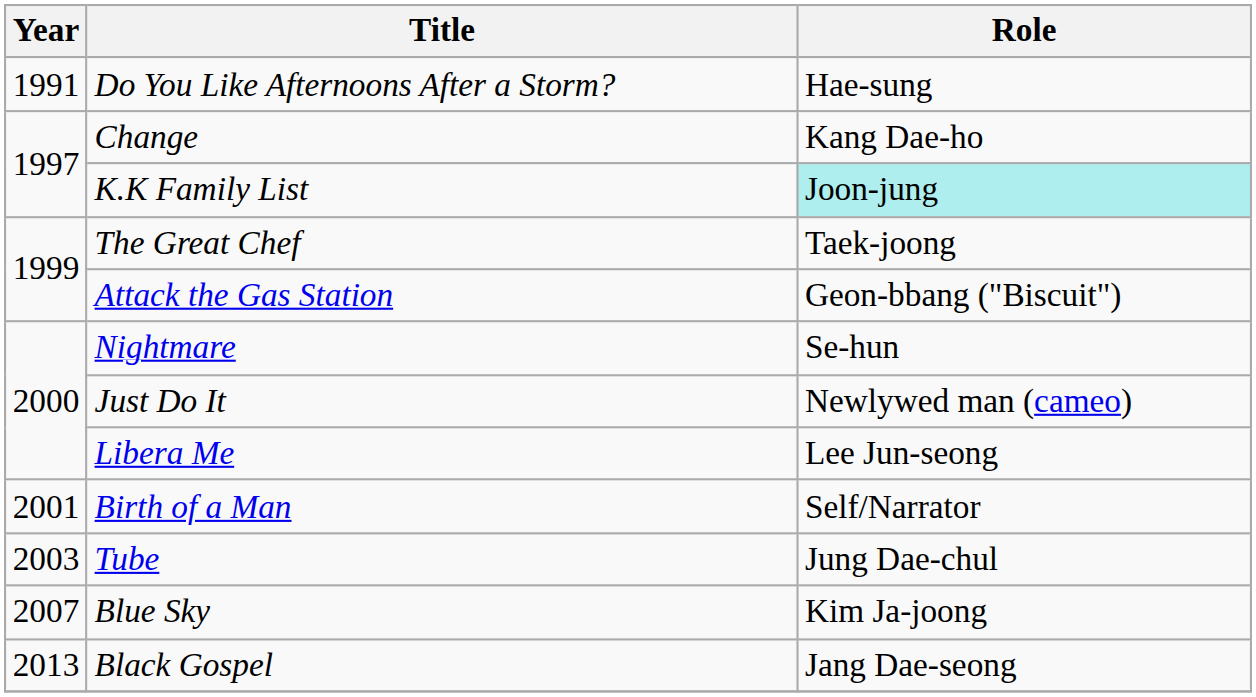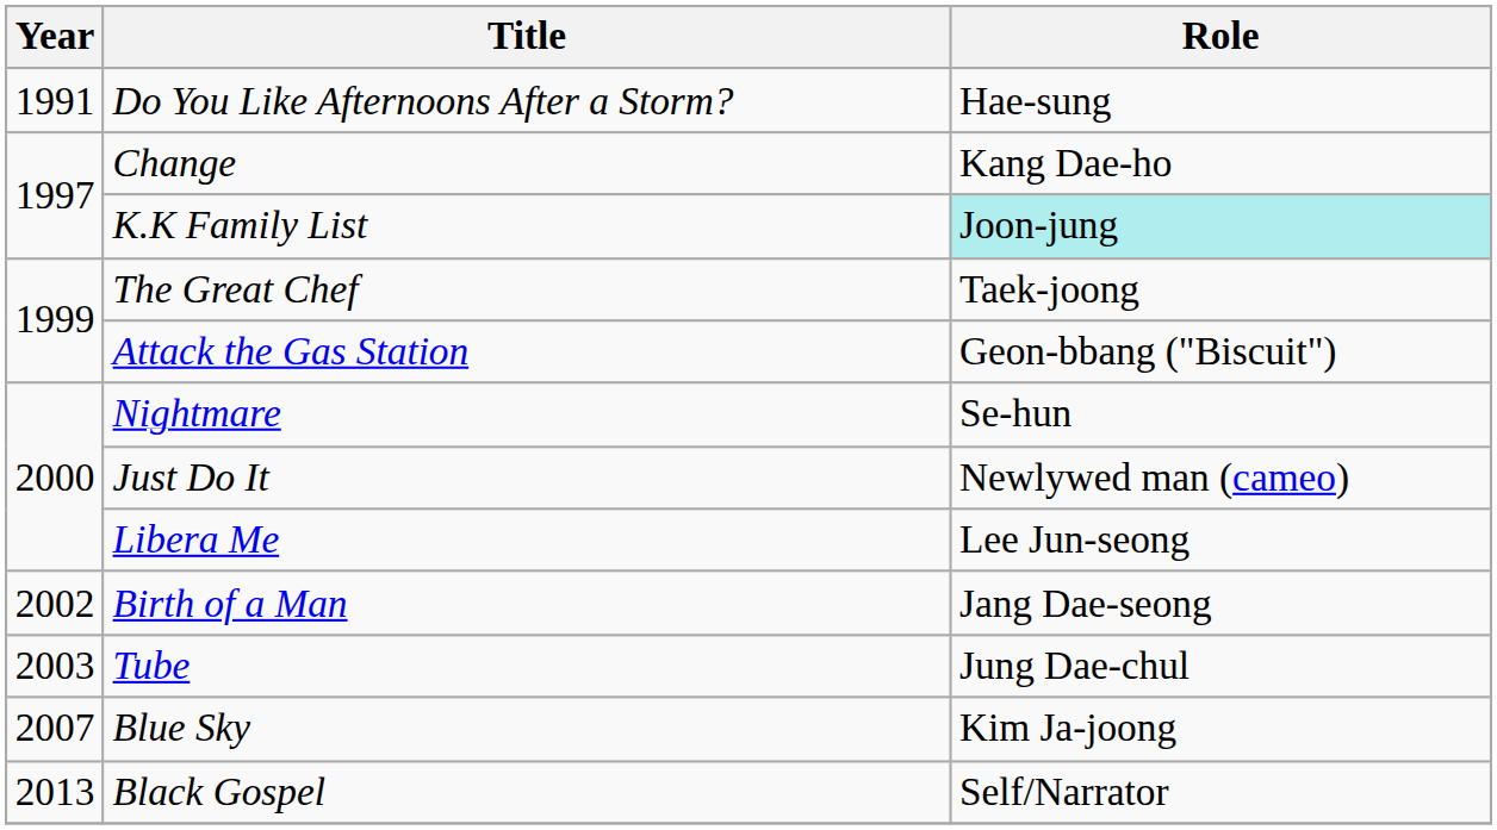Birth of a Man | Year: 2001 -> 2002
Birth of a Man | Role: Self/Narrator -> Jang Dae-seong
Black Gospel | Role: Jang Dae-seong -> Self/Narrator
